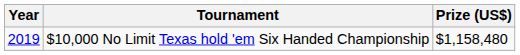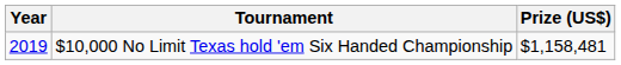$10,000 No Limit Texas hold 'em Six Handed Championship | Prize (US$): $1,158,480 -> $1,158,481
